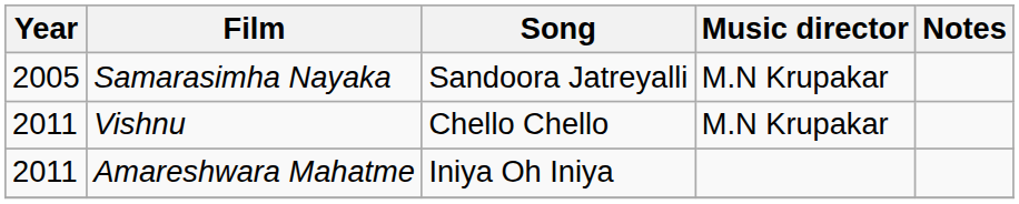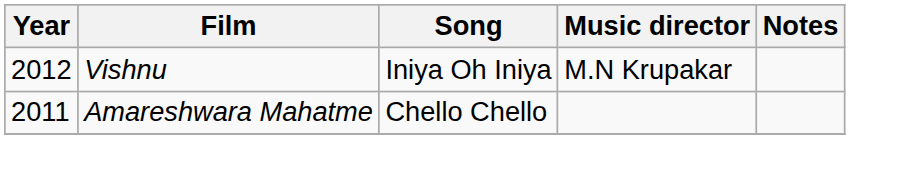- row: 2005 | Samarasimha Nayaka | Sandoora Jatreyalli | M.N Krupakar
Vishnu | Year: 2011 -> 2012
Vishnu | Song: Chello Chello -> Iniya Oh Iniya
Amareshwara Mahatme | Song: Iniya Oh Iniya -> Chello Chello
